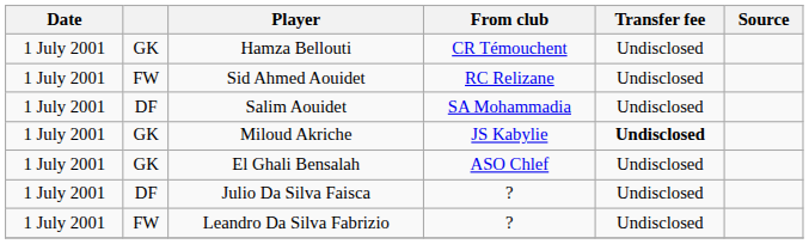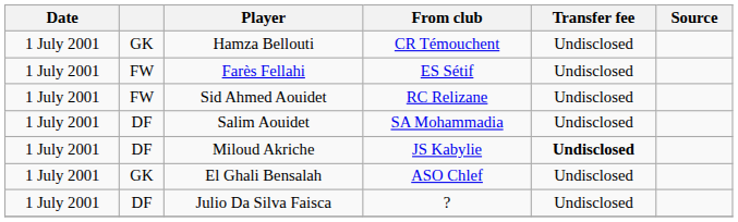+ row: 1 July 2001 | FW | Farès Fellahi | ES Sétif | Undisclosed
Miloud Akriche | column 2: GK -> DF
- row: 1 July 2001 | FW | Leandro Da Silva Fabrizio | ? | Undisclosed
